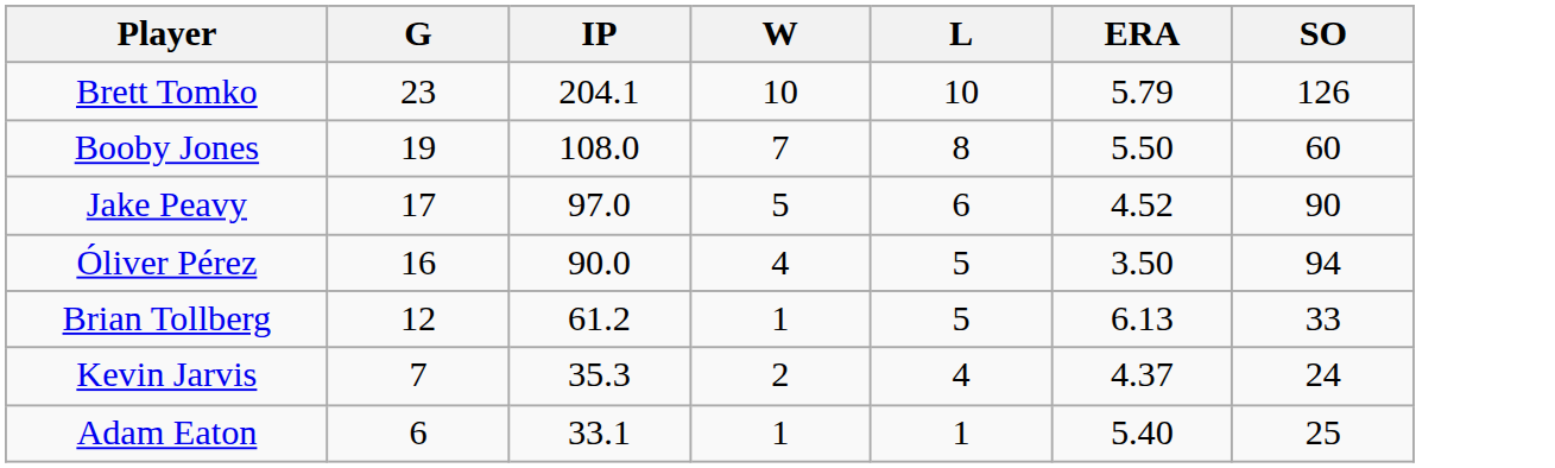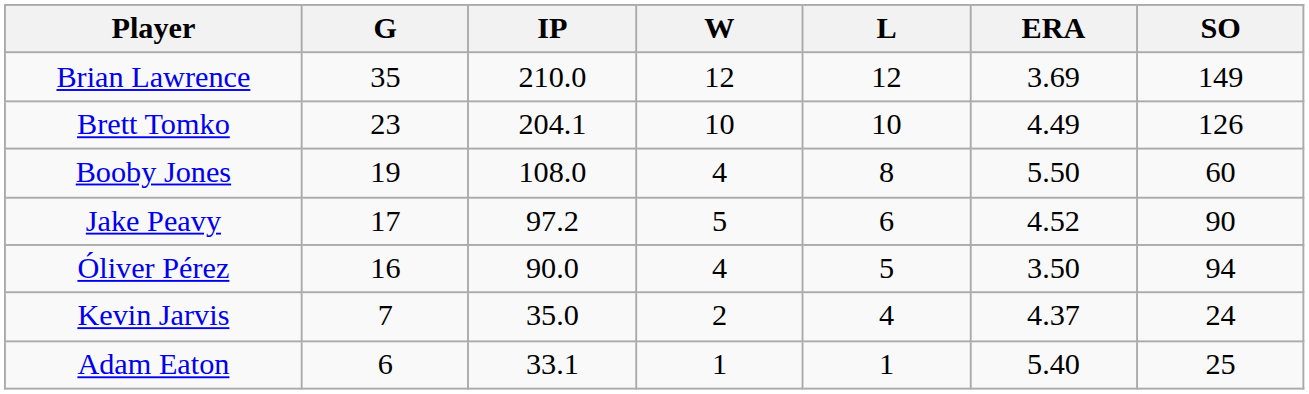+ row: Brian Lawrence | 35 | 210.0 | 12 | 12 | 3.69 | 149
Brett Tomko | ERA: 5.79 -> 4.49
Booby Jones | W: 7 -> 4
Jake Peavy | IP: 97.0 -> 97.2
- row: Brian Tollberg | 12 | 61.2 | 1 | 5 | 6.13 | 33
Kevin Jarvis | IP: 35.3 -> 35.0
